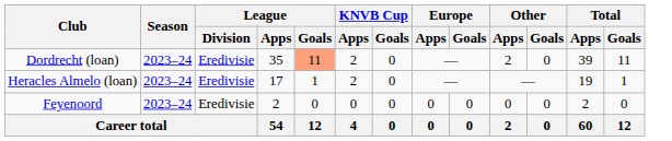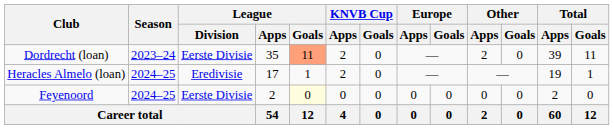Dordrecht (loan) | League / Division: Eredivisie -> Eerste Divisie
Heracles Almelo (loan) | Season: 2023–24 -> 2024–25
Feyenoord | Season: 2023–24 -> 2024–25
Feyenoord | League / Division: Eredivisie -> Eerste Divisie
Feyenoord | League / Goals: no background -> lightyellow background
